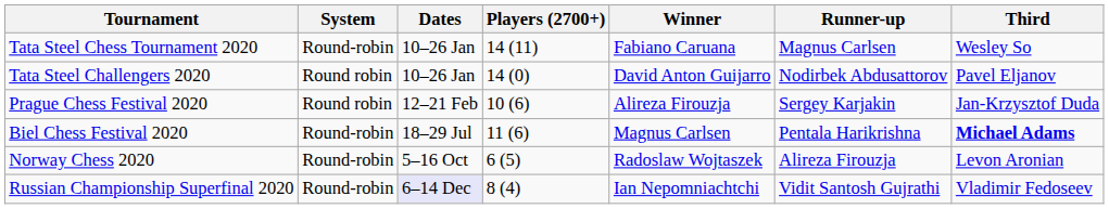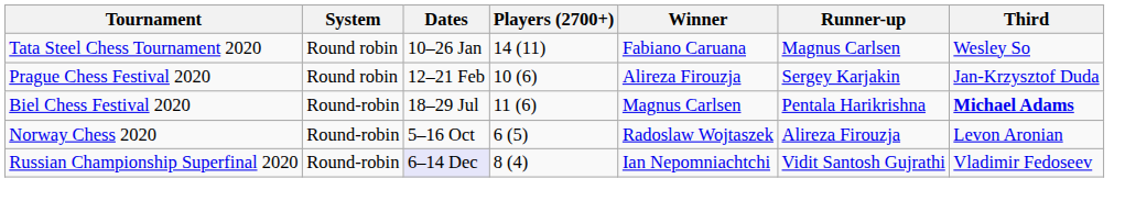Tata Steel Chess Tournament 2020 | System: Round-robin -> Round robin
- row: Tata Steel Challengers 2020 | Round robin | 10–26 Jan | 14 (0) | David Anton Guijarro | Nodirbek Abdusattorov | Pavel Eljanov
